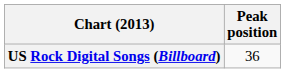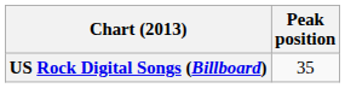US Rock Digital Songs (Billboard) | Peak position: 36 -> 35
